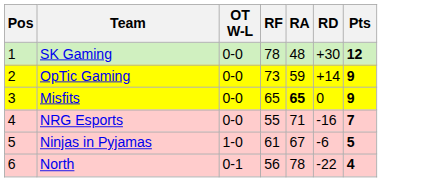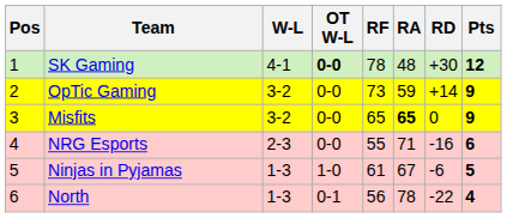+ column: W-L | 4-1 | 3-2 | 3-2 | 2-3 | 1-3 | 1-3
SK Gaming | OT W-L: normal -> bold
NRG Esports | Pts: 7 -> 6
